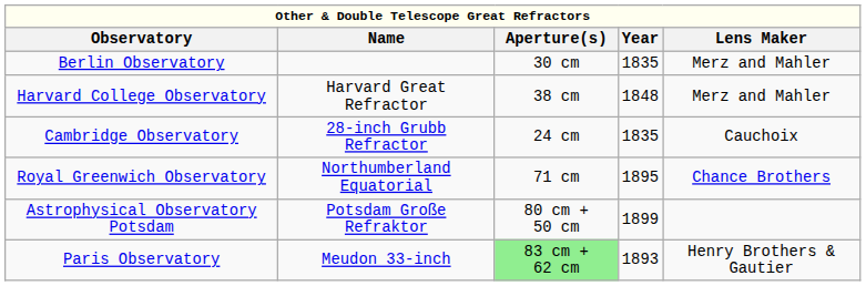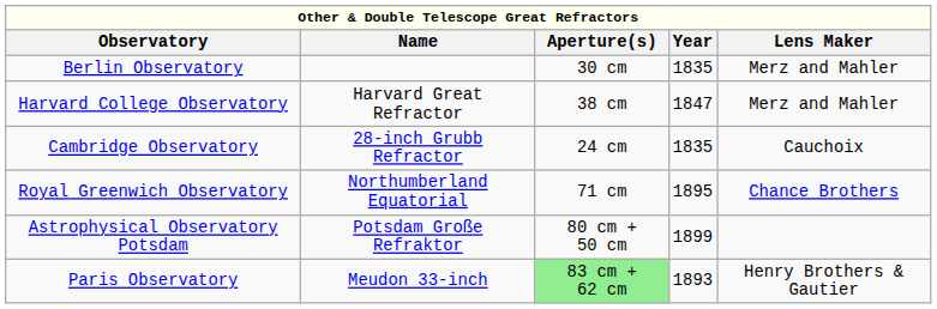Harvard College Observatory | Year: 1848 -> 1847
